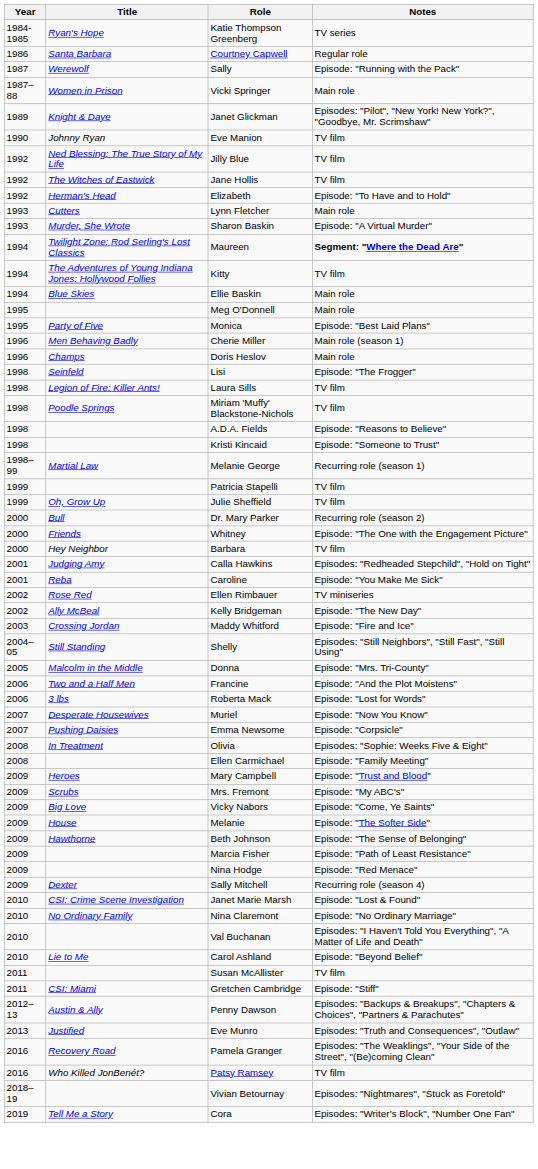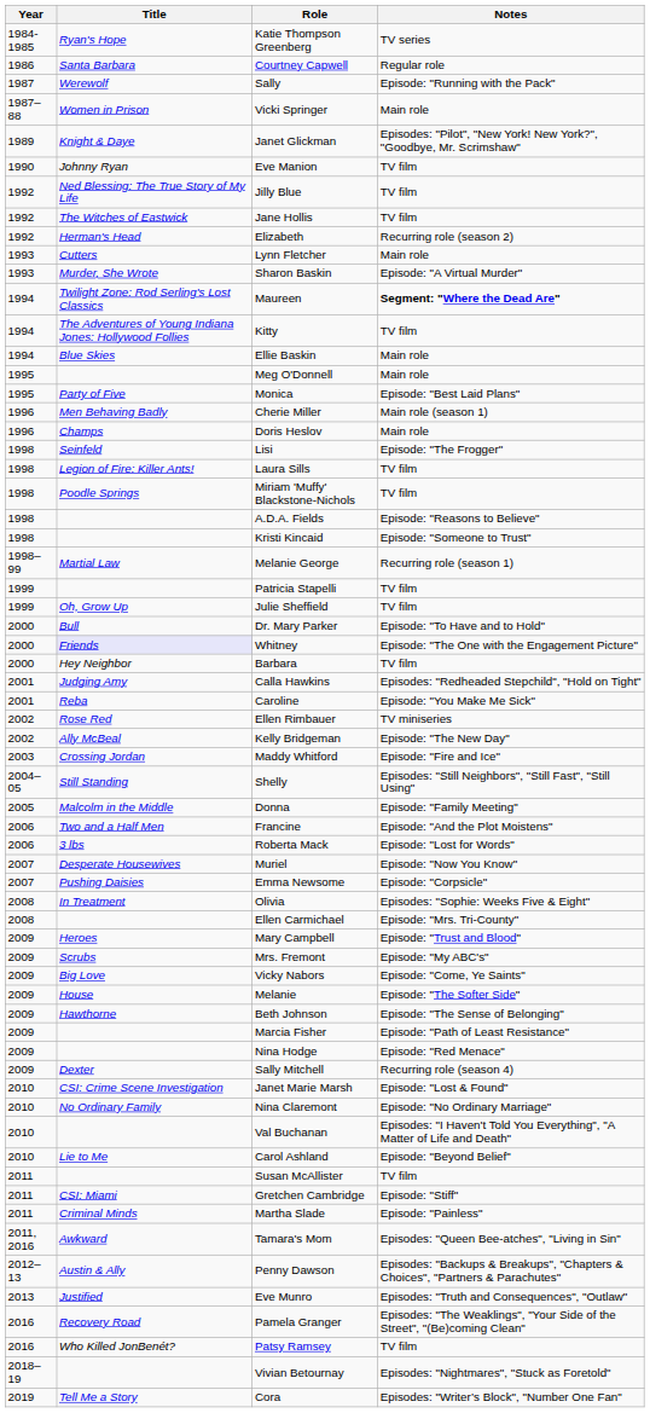Elizabeth | Notes: Episode: "To Have and to Hold" -> Recurring role (season 2)
Dr. Mary Parker | Notes: Recurring role (season 2) -> Episode: "To Have and to Hold"
Whitney | Title: no background -> lavender background
Donna | Notes: Episode: "Mrs. Tri-County" -> Episode: "Family Meeting"
Ellen Carmichael | Notes: Episode: "Family Meeting" -> Episode: "Mrs. Tri-County"
+ row: 2011 | Criminal Minds | Martha Slade | Episode: "Painless"
+ row: 2011, 2016 | Awkward | Tamara's Mom | Episodes: "Queen Bee-atches", "Living in Sin"
